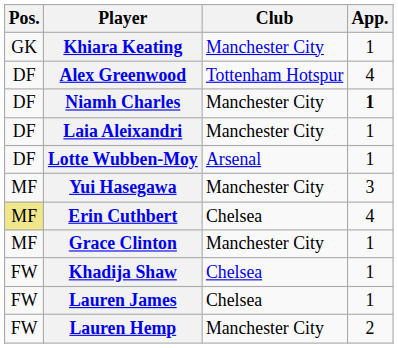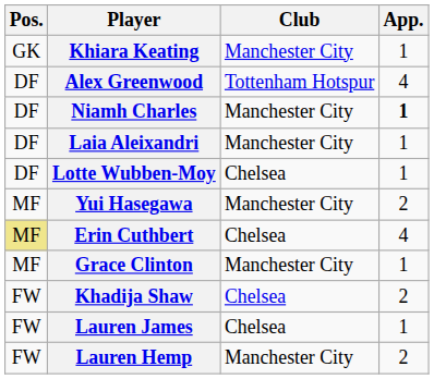Lotte Wubben-Moy | Club: Arsenal -> Chelsea
Yui Hasegawa | App.: 3 -> 2
Khadija Shaw | App.: 1 -> 2
